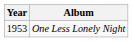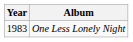One Less Lonely Night | Year: 1953 -> 1983
